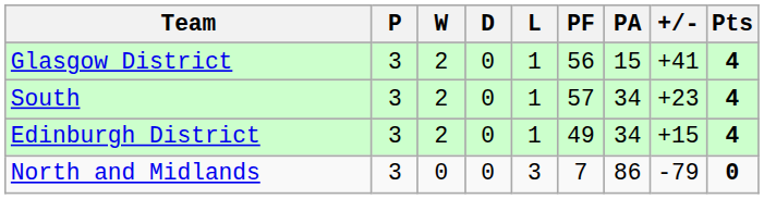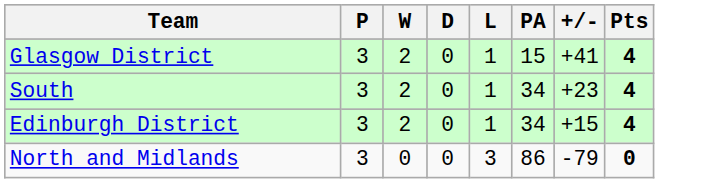- column: PF | 56 | 57 | 49 | 7
